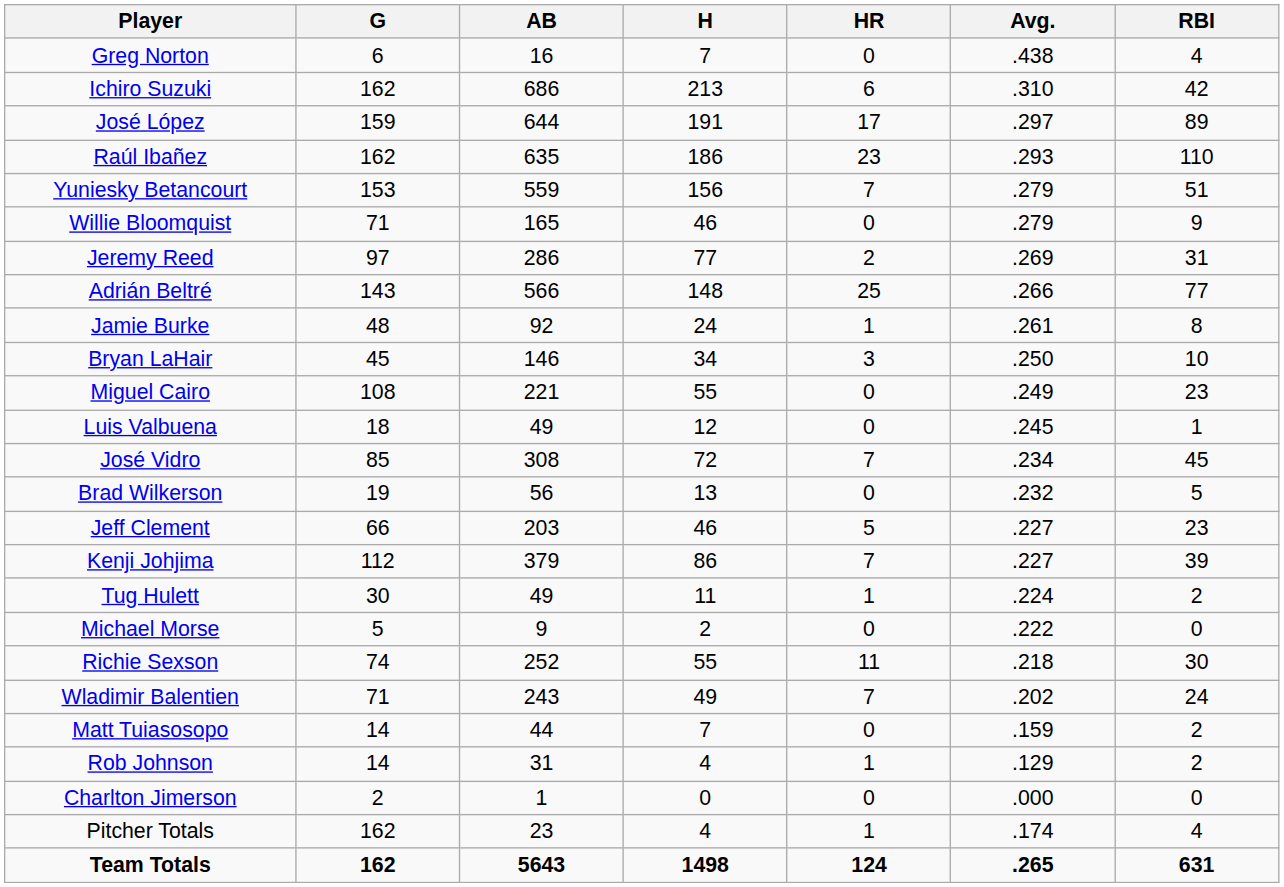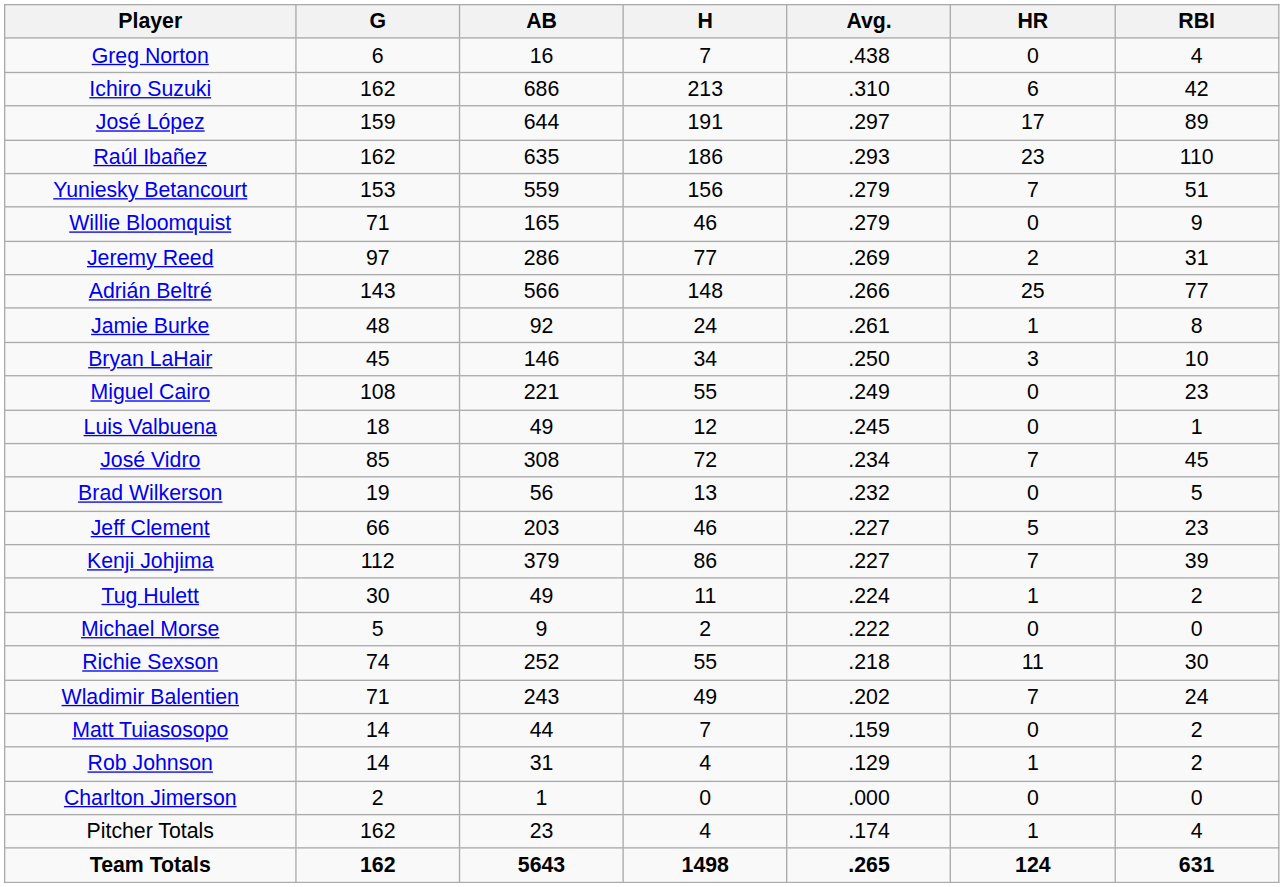columns swapped: Avg. <-> HR
